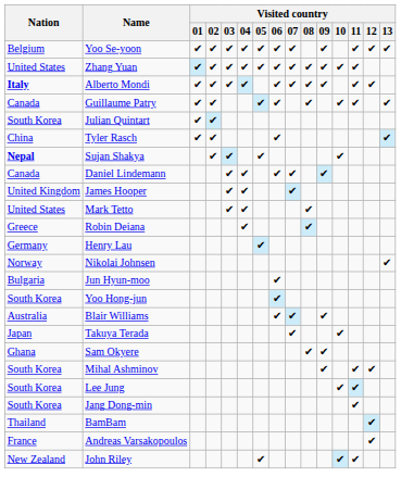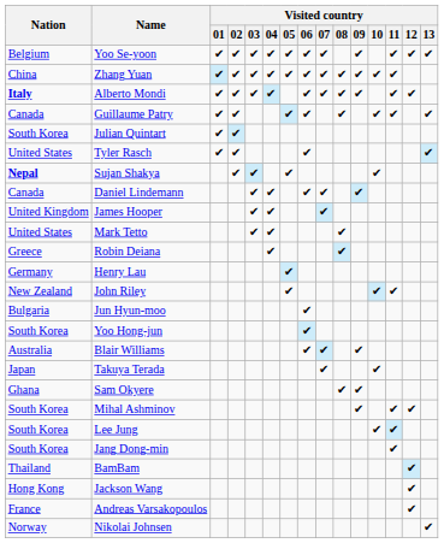Zhang Yuan | Nation: United States -> China
Tyler Rasch | Nation: China -> United States
rows swapped: John Riley <-> Nikolai Johnsen
+ row: Hong Kong | Jackson Wang | ✔
